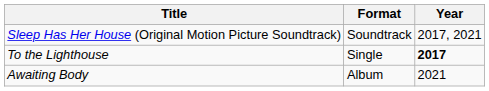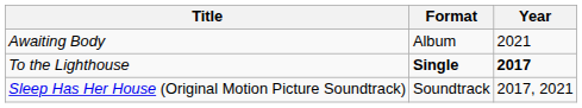rows swapped: Awaiting Body <-> Sleep Has Her House (Original Motion Picture Soundtrack)
To the Lighthouse | Format: normal -> bold
